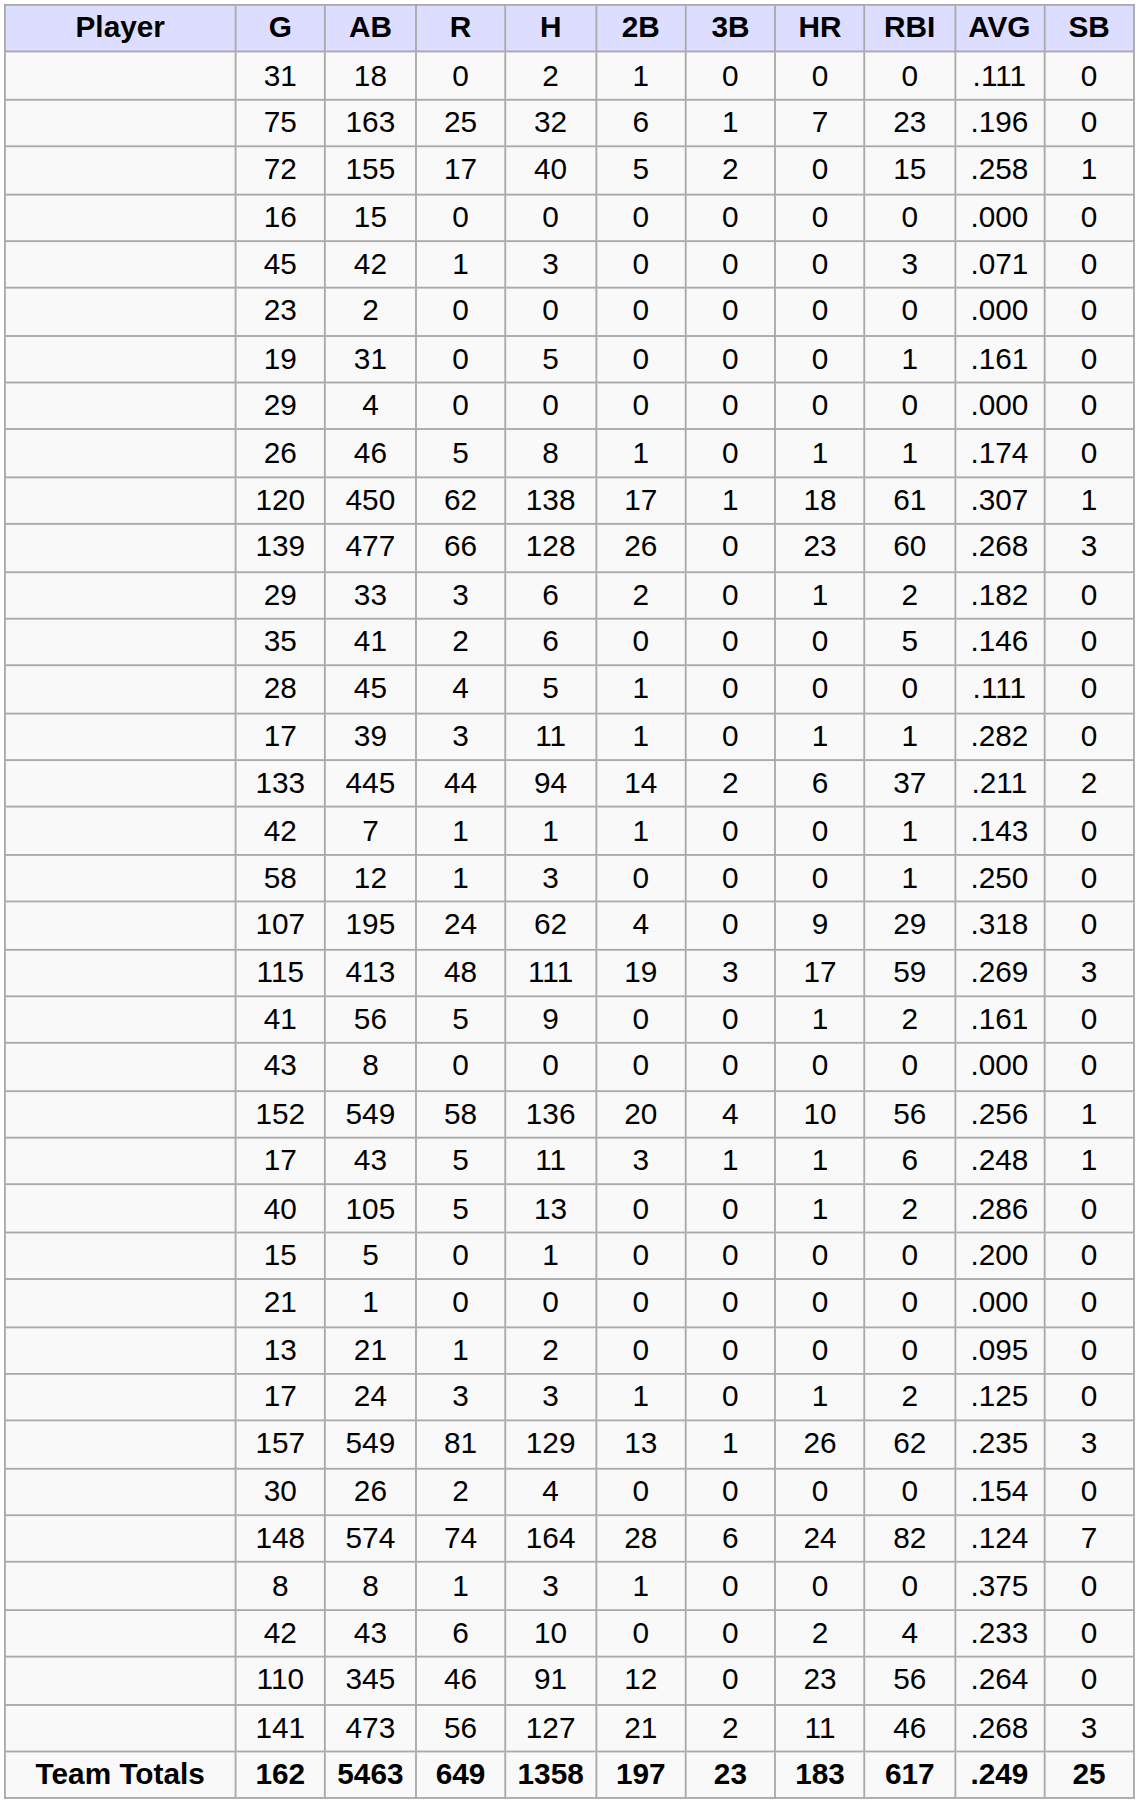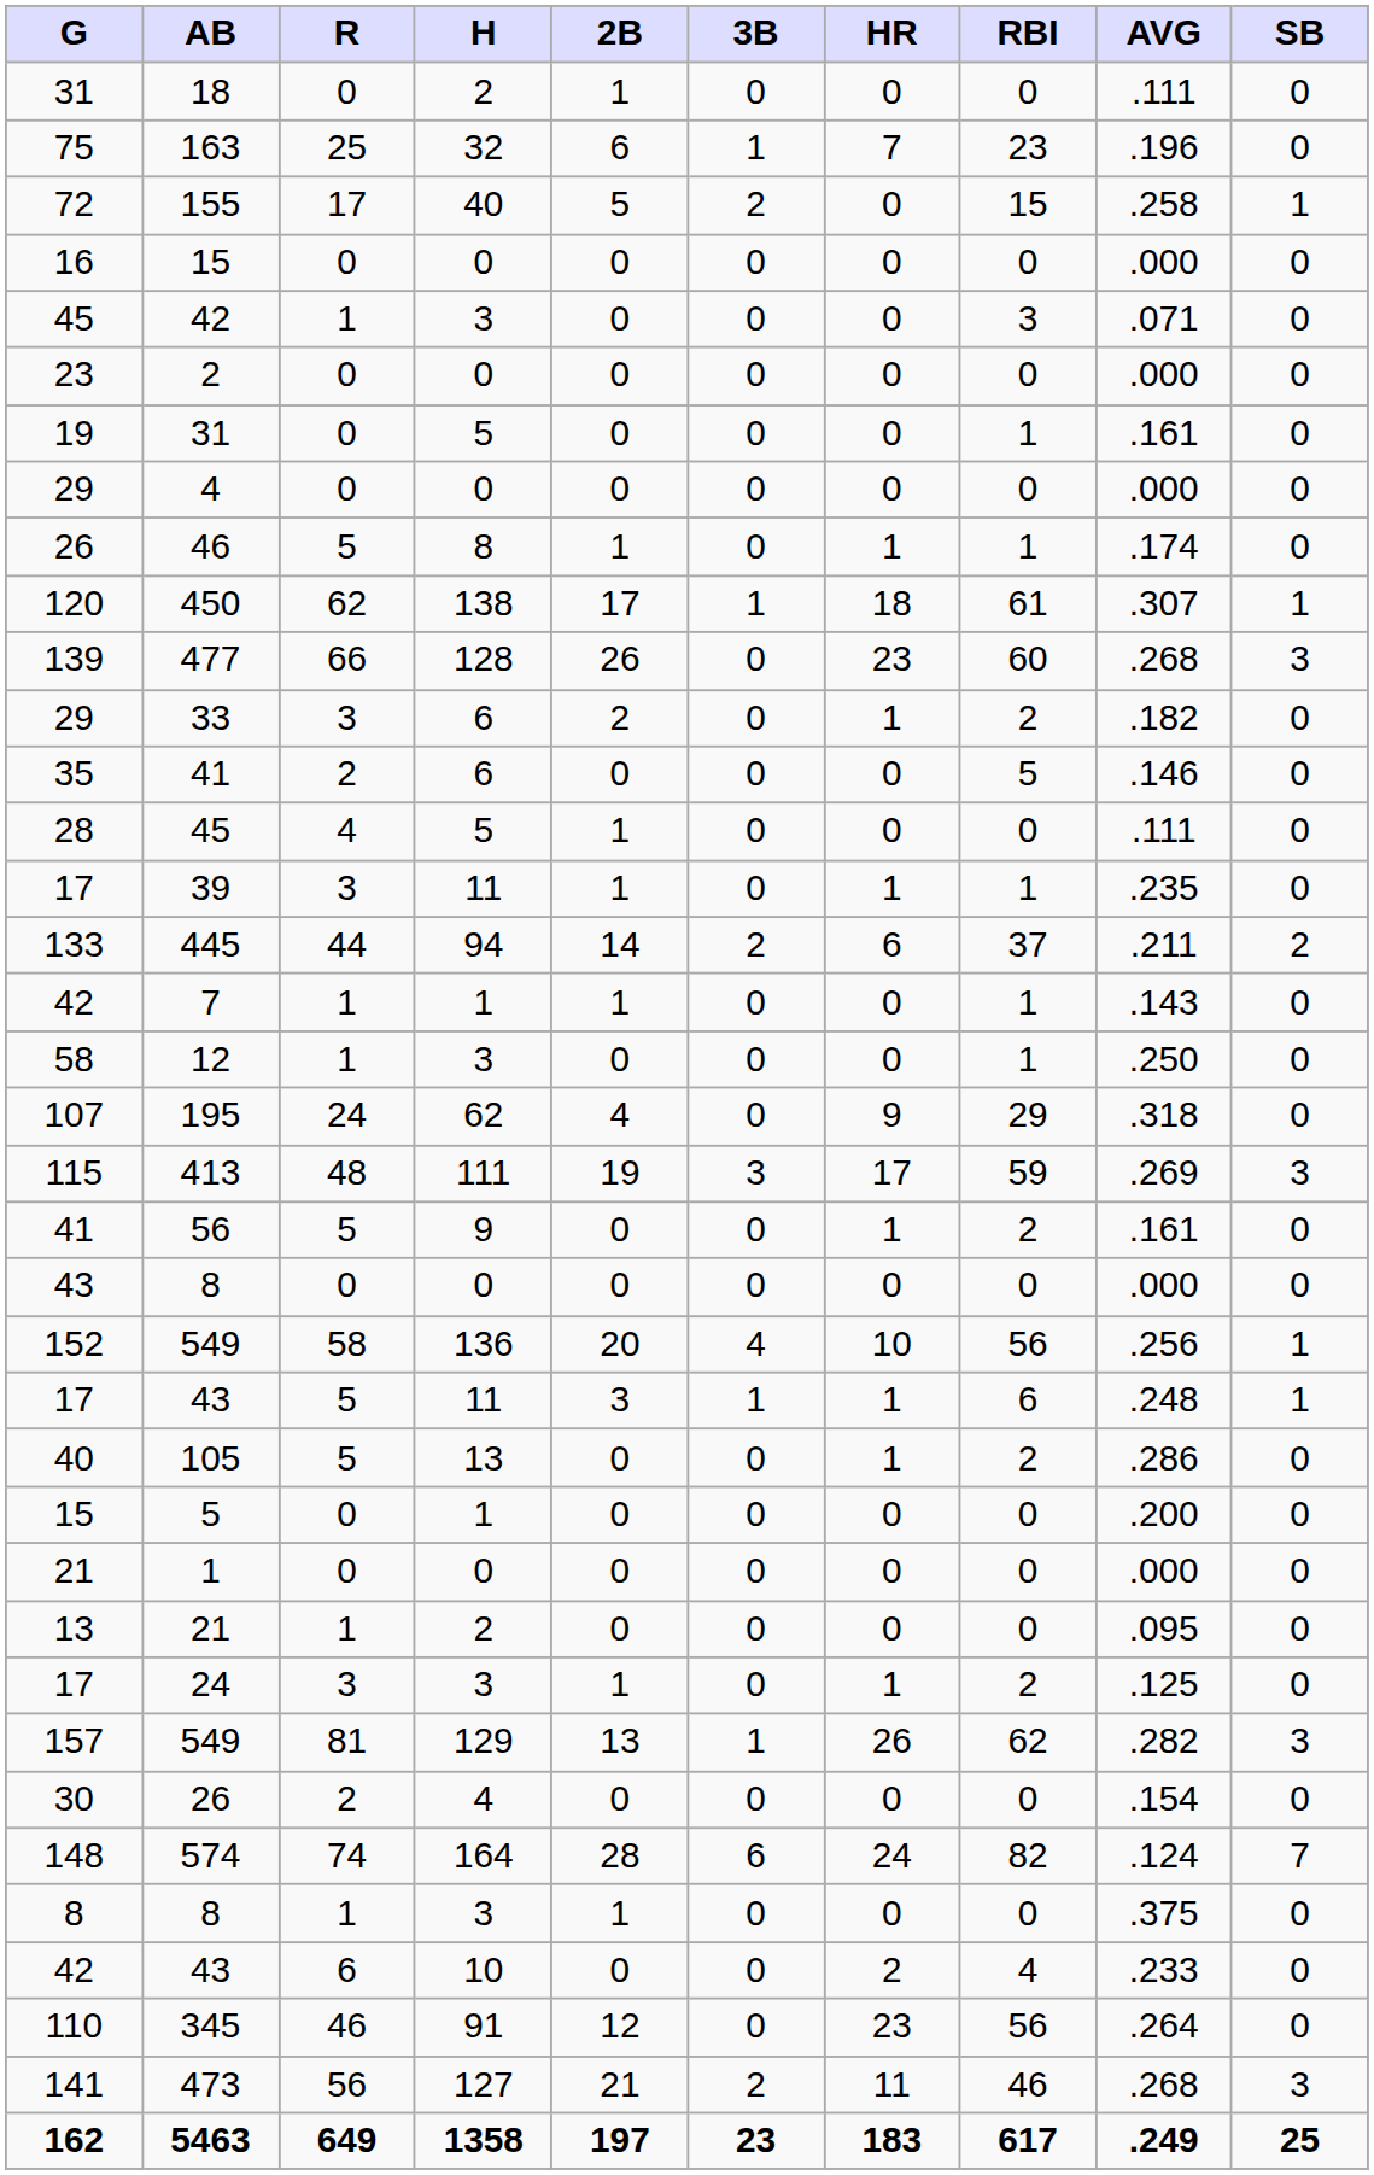- column: Player | Team Totals
39 | AVG: .282 -> .235
157 / 549 | AVG: .235 -> .282
